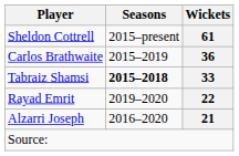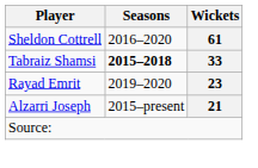Sheldon Cottrell | Seasons: 2015–present -> 2016–2020
- row: Carlos Brathwaite | 2015–2019 | 36
Rayad Emrit | Wickets: 22 -> 23
Alzarri Joseph | Seasons: 2016–2020 -> 2015–present
